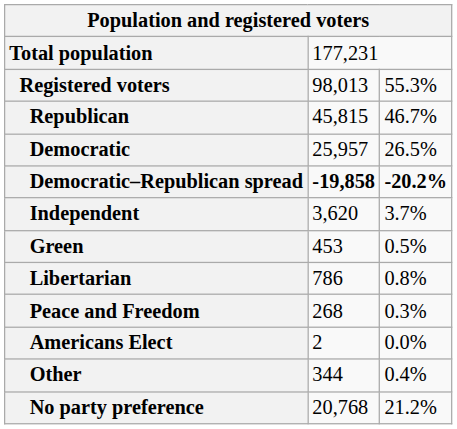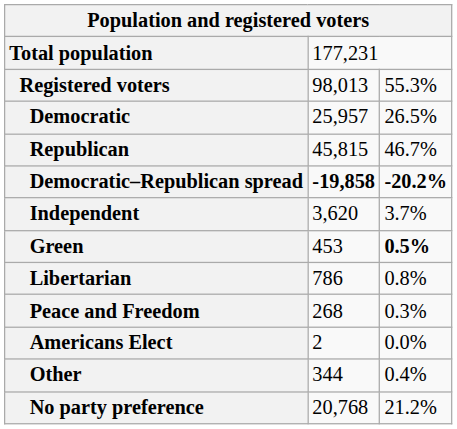rows swapped: Democratic <-> Republican
Green | column 3: normal -> bold
